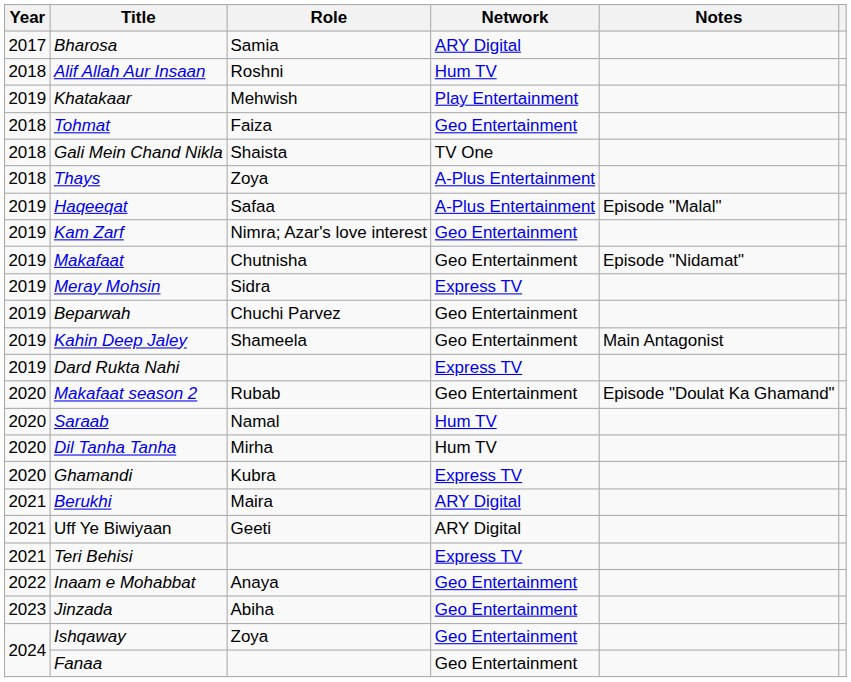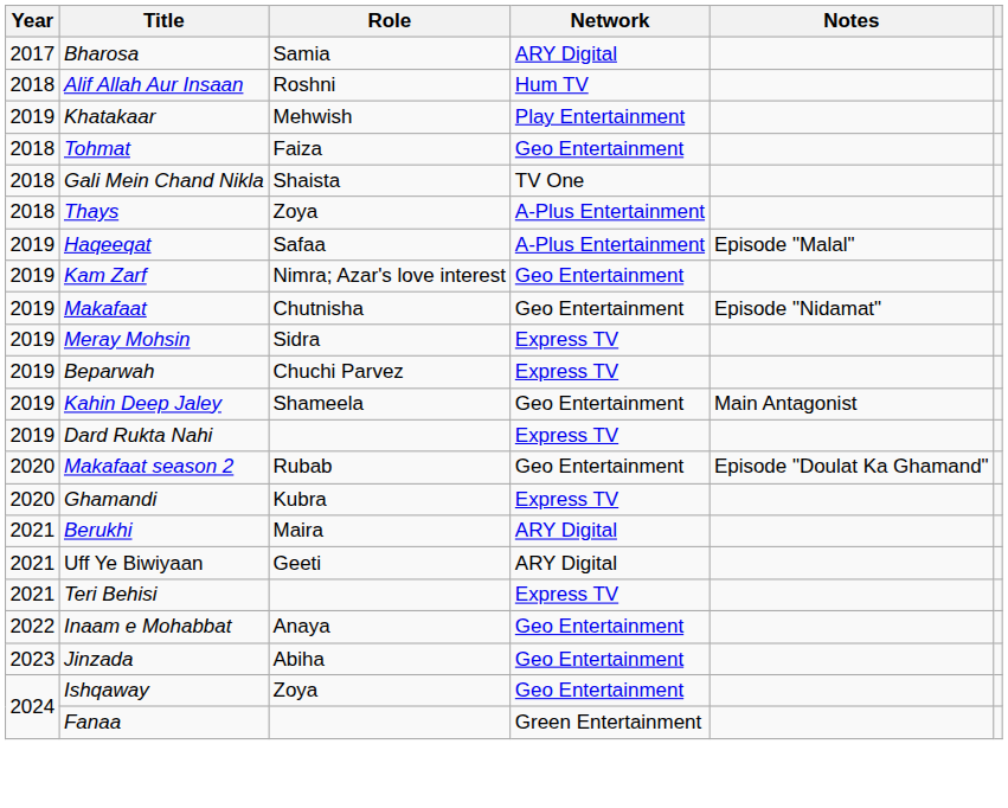Beparwah | Network: Geo Entertainment -> Express TV
- row: 2020 | Saraab | Namal | Hum TV
- row: 2020 | Dil Tanha Tanha | Mirha | Hum TV
Fanaa | Network: Geo Entertainment -> Green Entertainment
